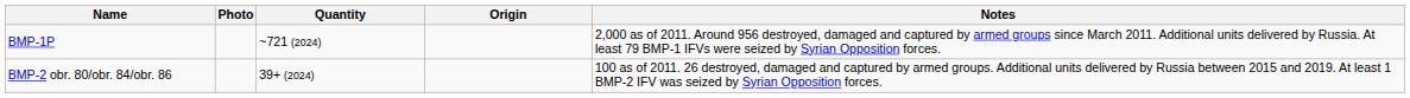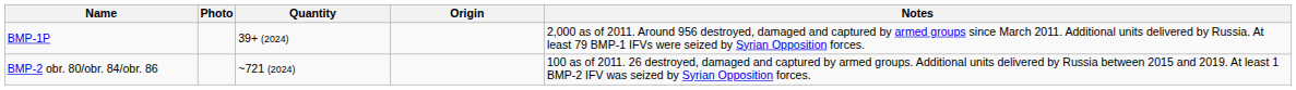BMP-1P | Quantity: ~721 (2024) -> 39+ (2024)
BMP-2 obr. 80/obr. 84/obr. 86 | Quantity: 39+ (2024) -> ~721 (2024)
